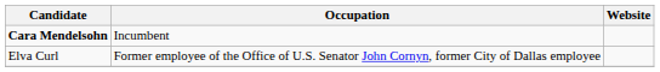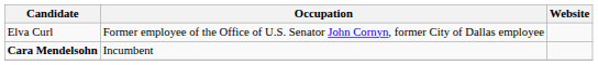rows swapped: Elva Curl <-> Cara Mendelsohn
